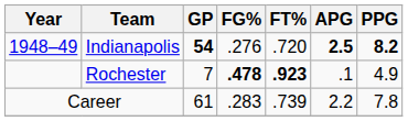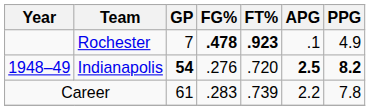rows swapped: Indianapolis <-> Rochester
